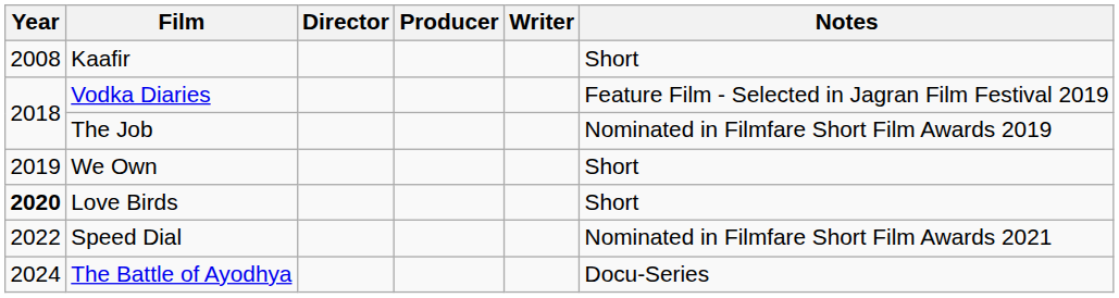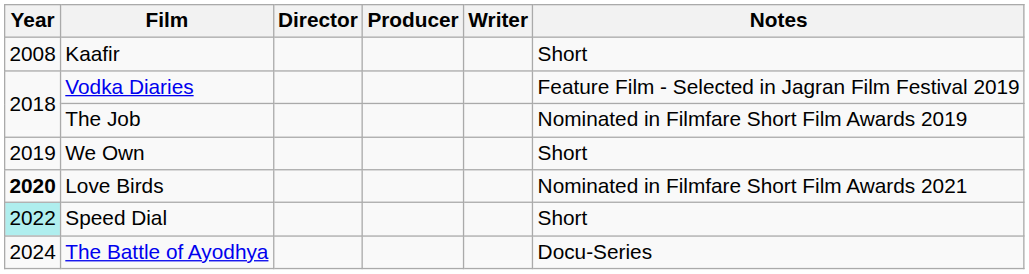Love Birds | Notes: Short -> Nominated in Filmfare Short Film Awards 2021
Speed Dial | Year: no background -> paleturquoise background
Speed Dial | Notes: Nominated in Filmfare Short Film Awards 2021 -> Short
